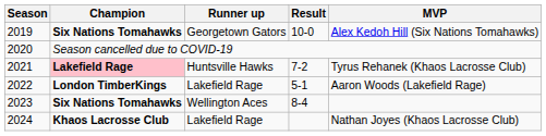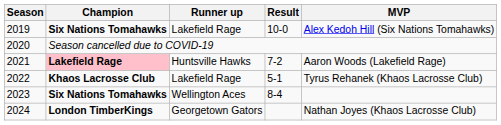2019 | Runner up: Georgetown Gators -> Lakefield Rage
2021 | MVP: Tyrus Rehanek (Khaos Lacrosse Club) -> Aaron Woods (Lakefield Rage)
2022 | Champion: London TimberKings -> Khaos Lacrosse Club
2022 | MVP: Aaron Woods (Lakefield Rage) -> Tyrus Rehanek (Khaos Lacrosse Club)
2024 | Champion: Khaos Lacrosse Club -> London TimberKings
2024 | Runner up: Lakefield Rage -> Georgetown Gators
